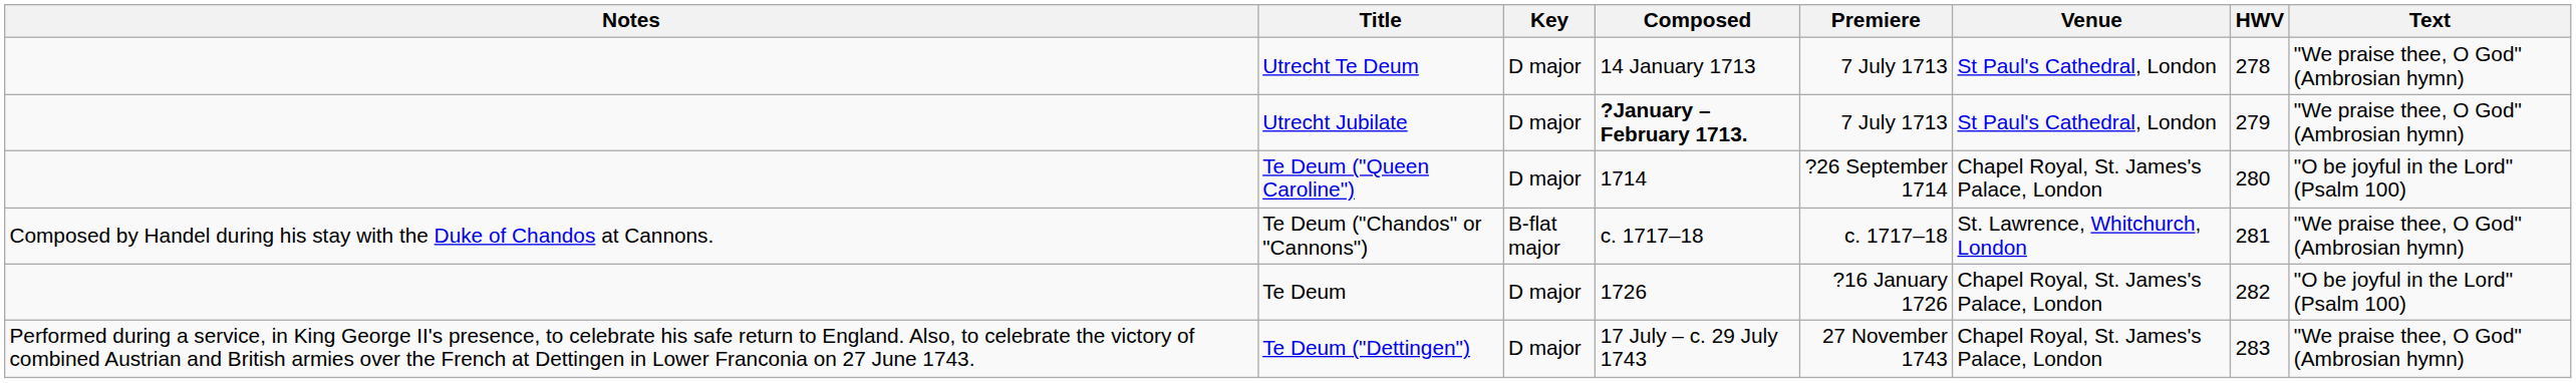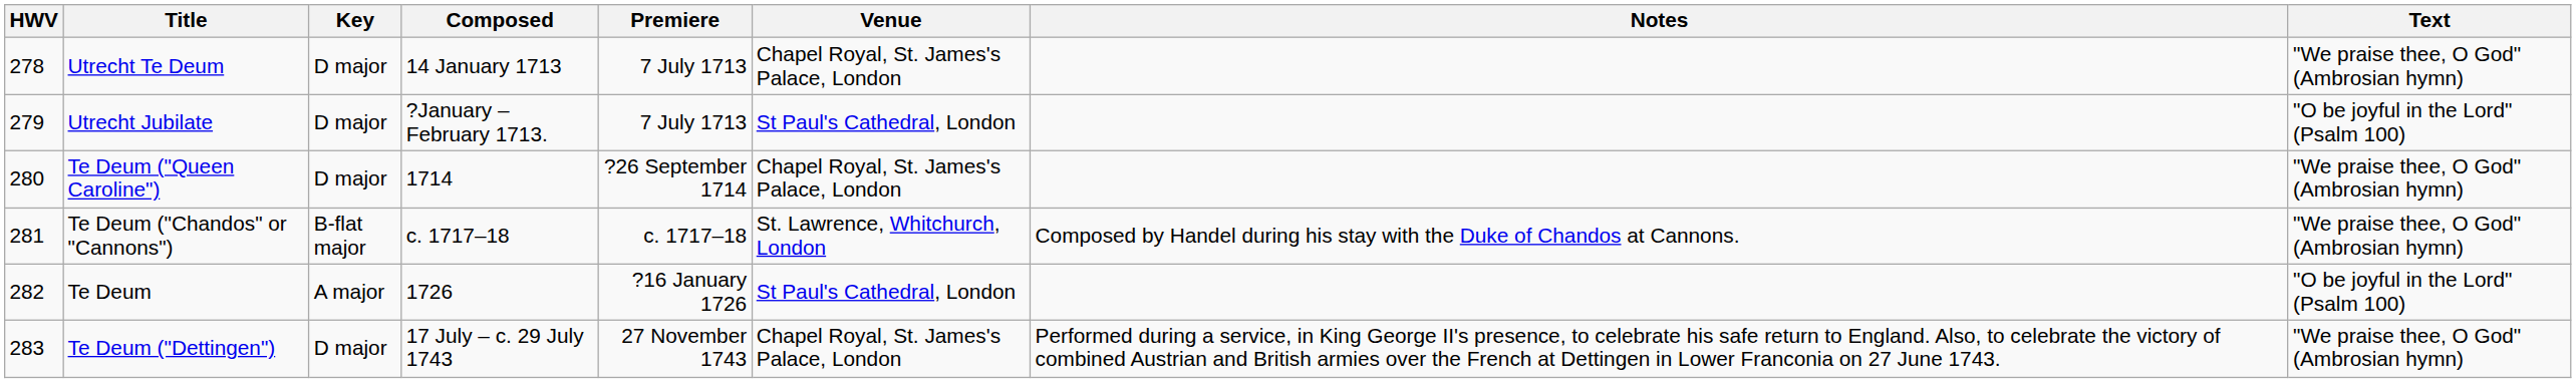columns swapped: HWV <-> Notes
Utrecht Te Deum | Venue: St Paul's Cathedral, London -> Chapel Royal, St. James's Palace, London
Utrecht Jubilate | Composed: bold -> normal
Utrecht Jubilate | Text: "We praise thee, O God" (Ambrosian hymn) -> "O be joyful in the Lord" (Psalm 100)
Te Deum ("Queen Caroline") | Text: "O be joyful in the Lord" (Psalm 100) -> "We praise thee, O God" (Ambrosian hymn)
Te Deum | Key: D major -> A major
Te Deum | Venue: Chapel Royal, St. James's Palace, London -> St Paul's Cathedral, London
